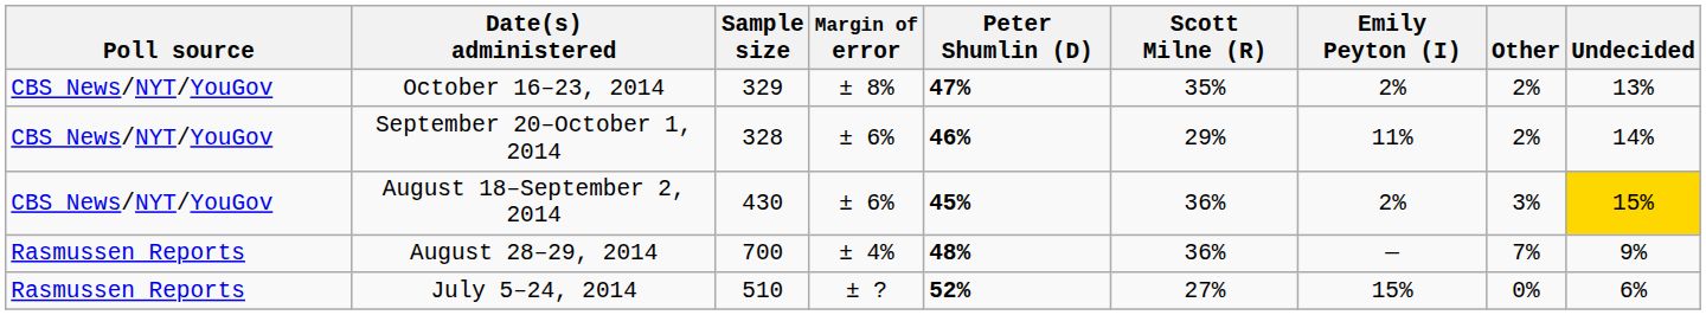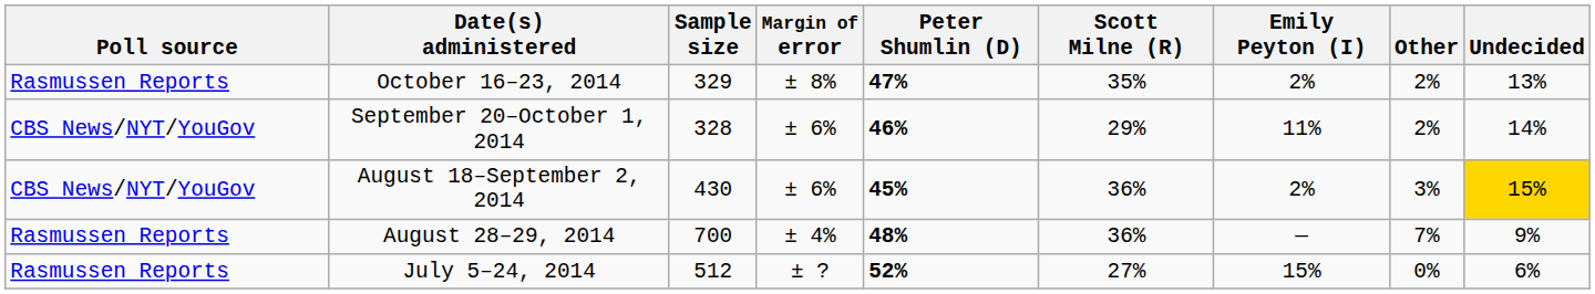October 16–23, 2014 | Poll source: CBS News/NYT/YouGov -> Rasmussen Reports
July 5–24, 2014 | Sample size: 510 -> 512
